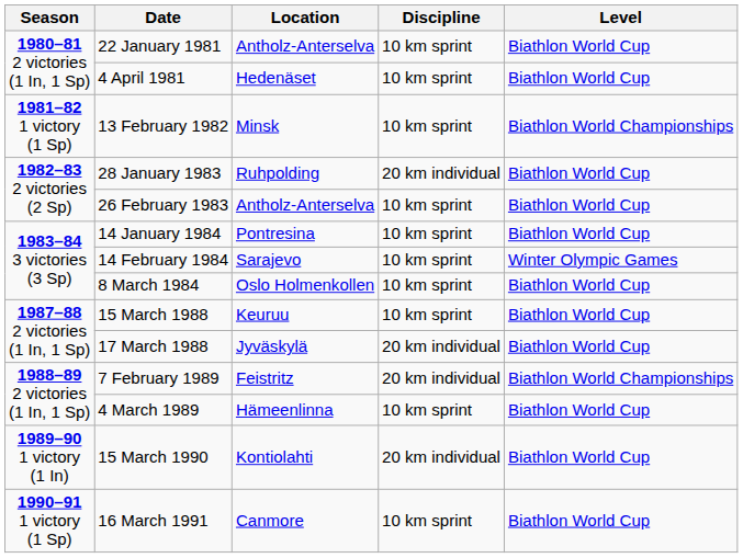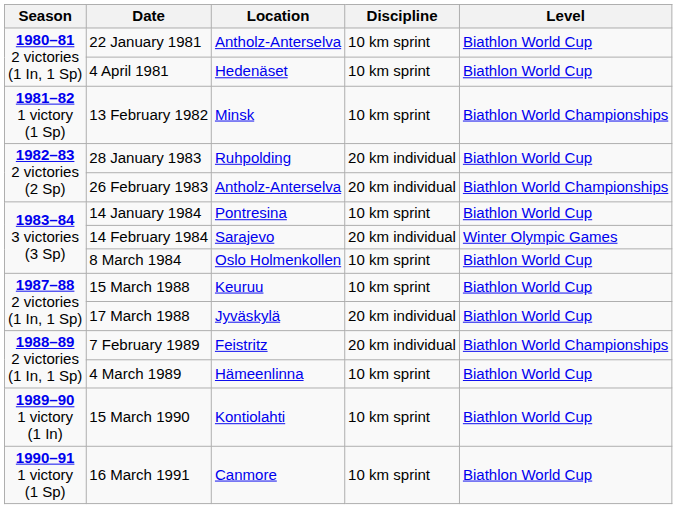26 February 1983 | Discipline: 10 km sprint -> 20 km individual
26 February 1983 | Level: Biathlon World Cup -> Biathlon World Championships
14 February 1984 | Discipline: 10 km sprint -> 20 km individual
15 March 1990 | Discipline: 20 km individual -> 10 km sprint
